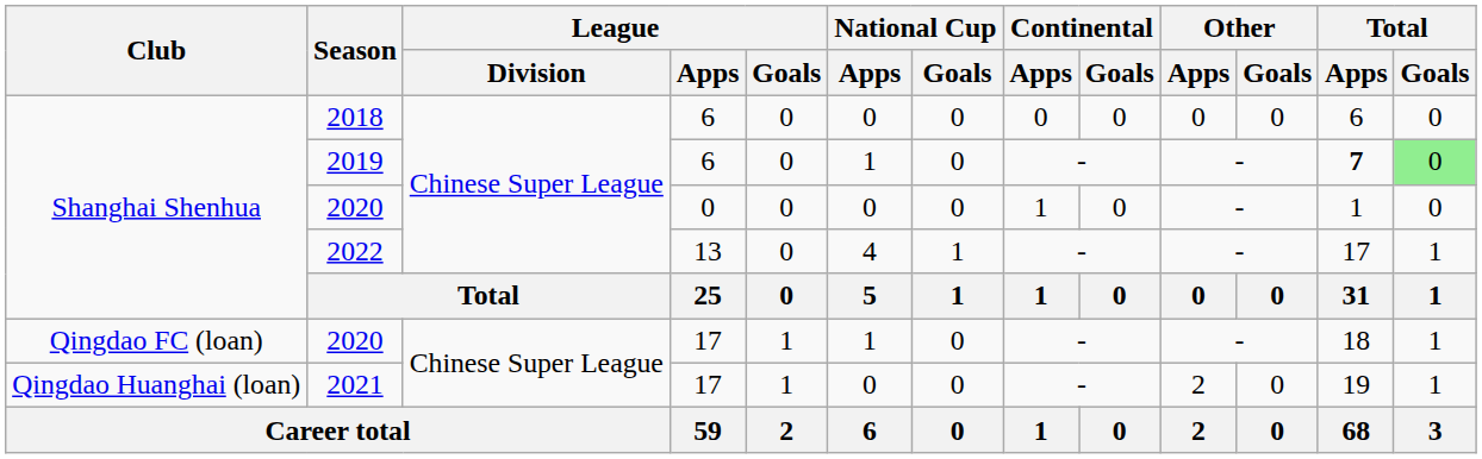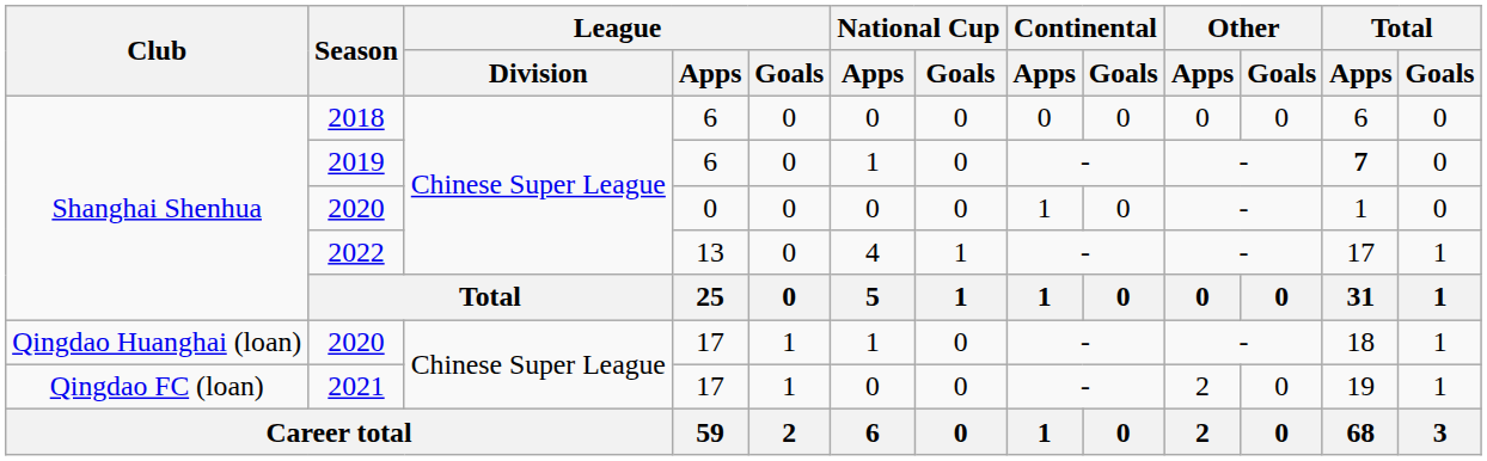2019 | Total / Goals: lightgreen background -> no background
2020 / 17 | Club: Qingdao FC (loan) -> Qingdao Huanghai (loan)
2021 | Club: Qingdao Huanghai (loan) -> Qingdao FC (loan)
